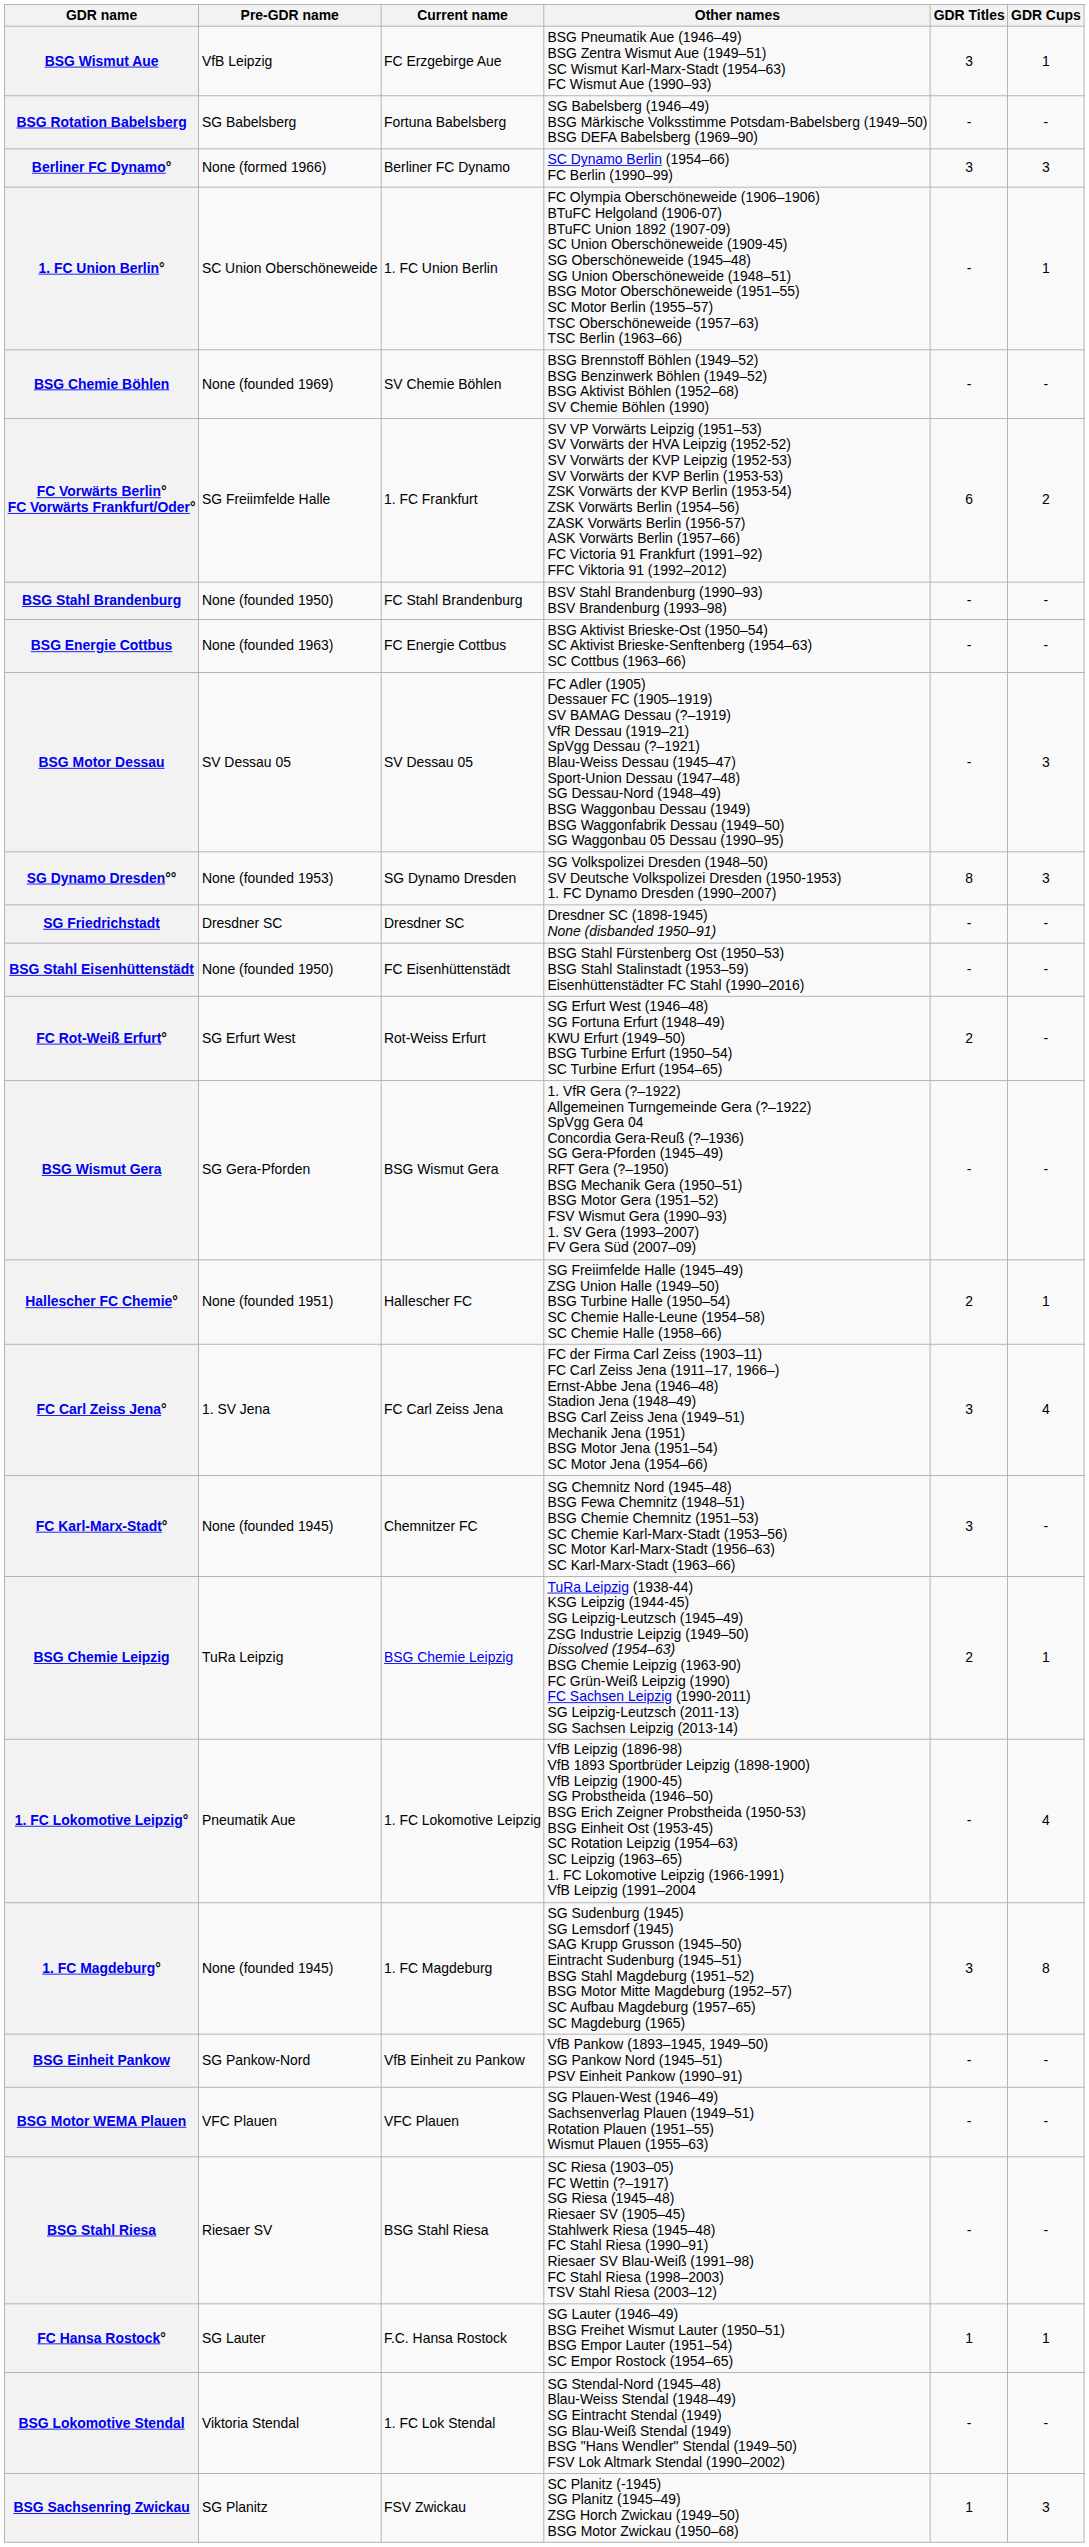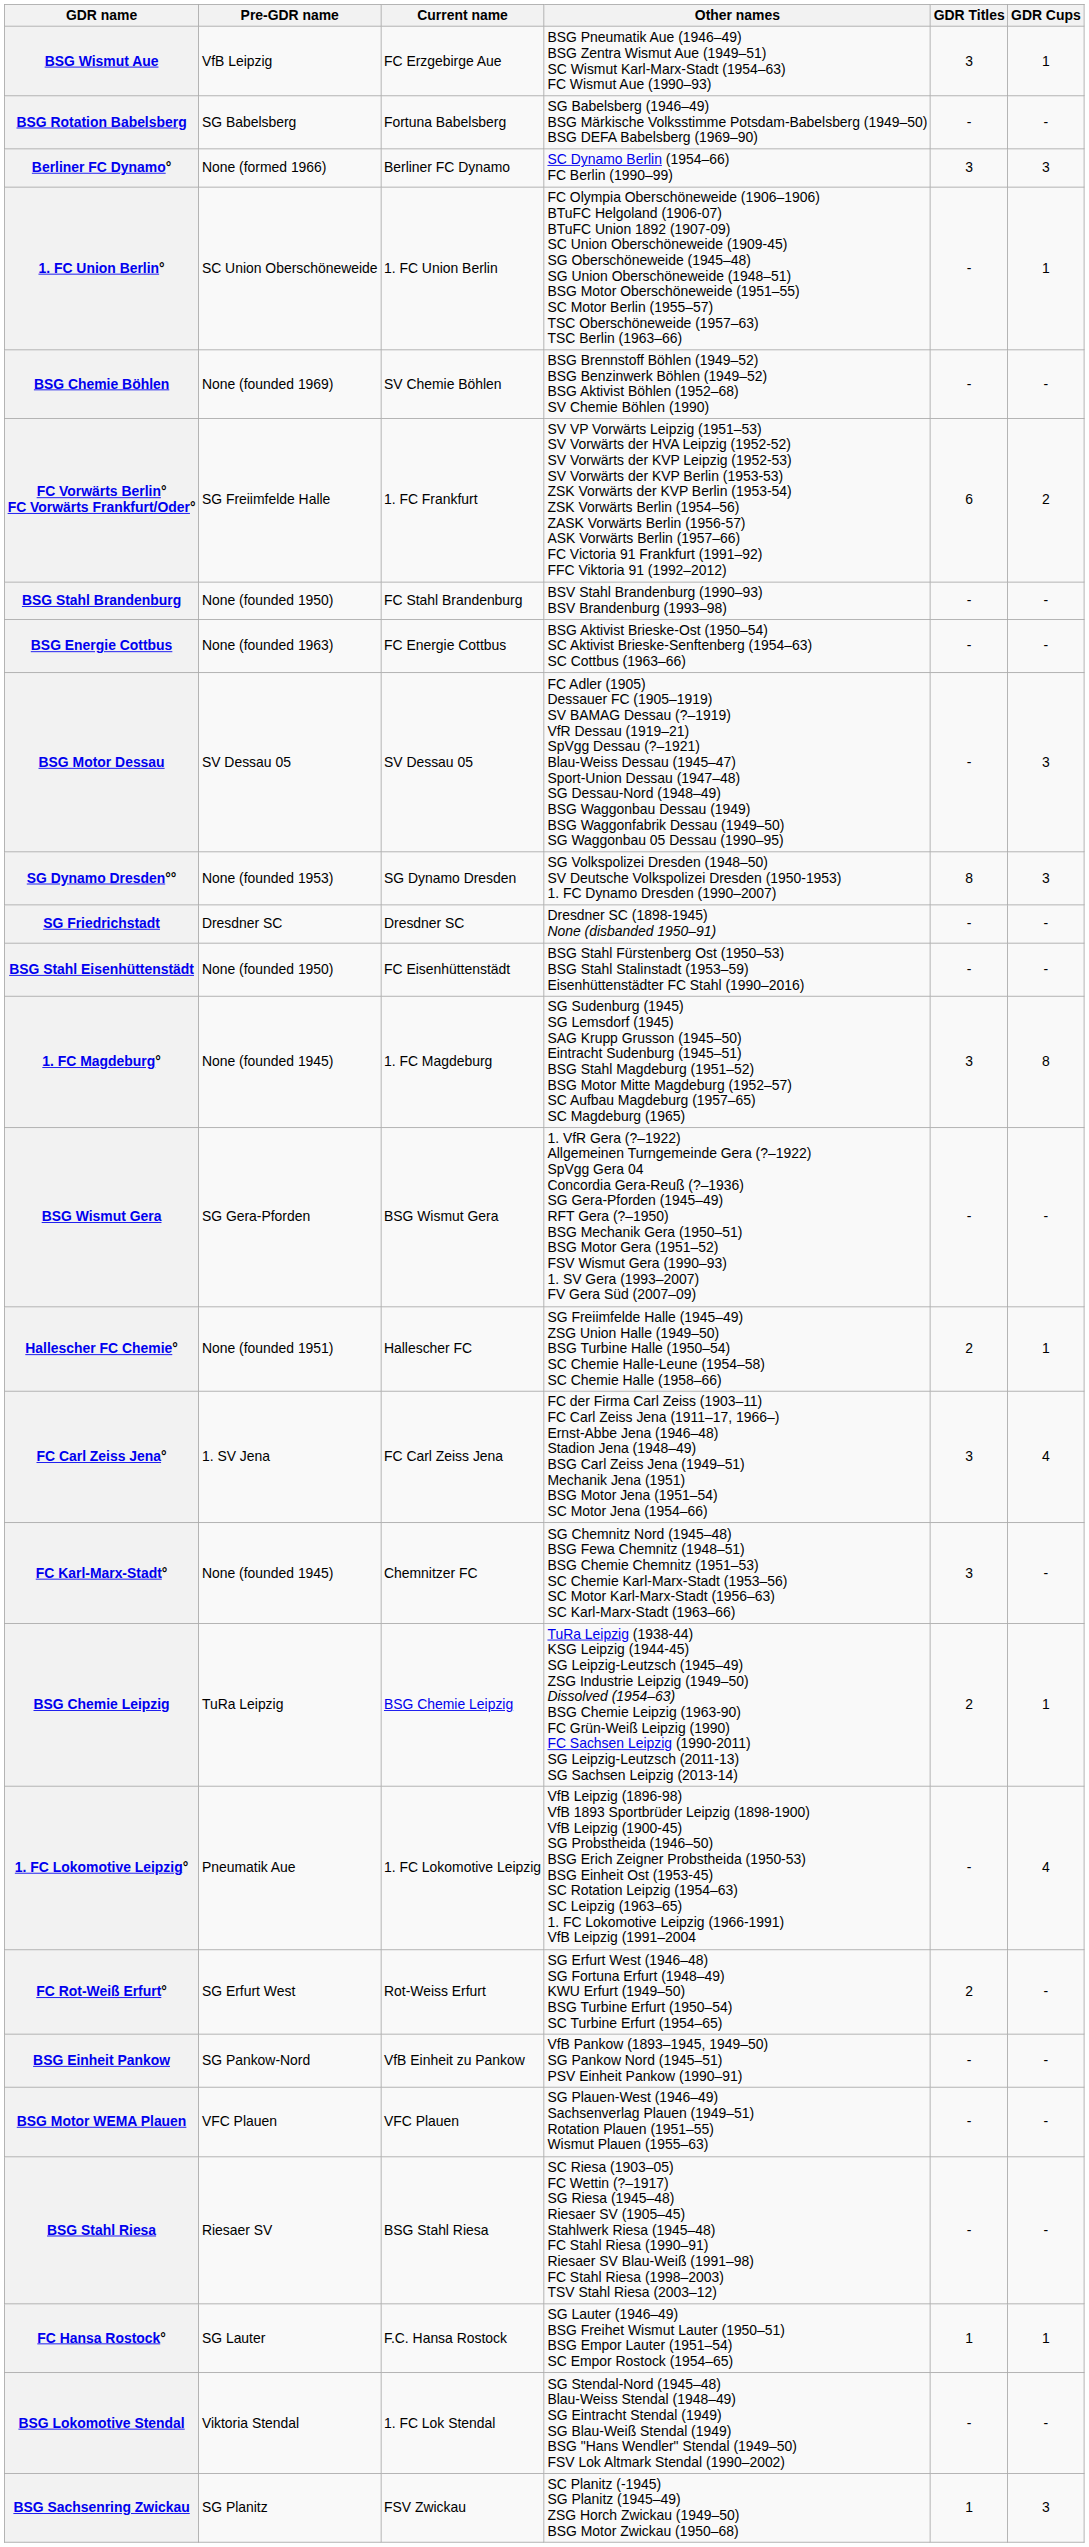rows swapped: FC Rot-Weiß Erfurt° <-> 1. FC Magdeburg°
